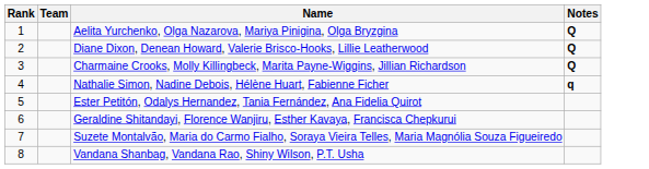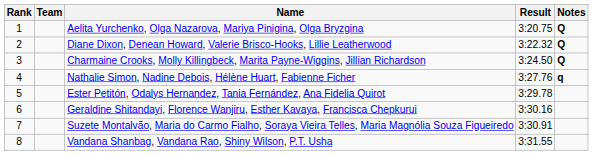+ column: Result | 3:20.75 | 3:22.32 | 3:24.50 | 3:27.76 | 3:29.78 | 3:30.16 | 3:30.91 | 3:31.55
